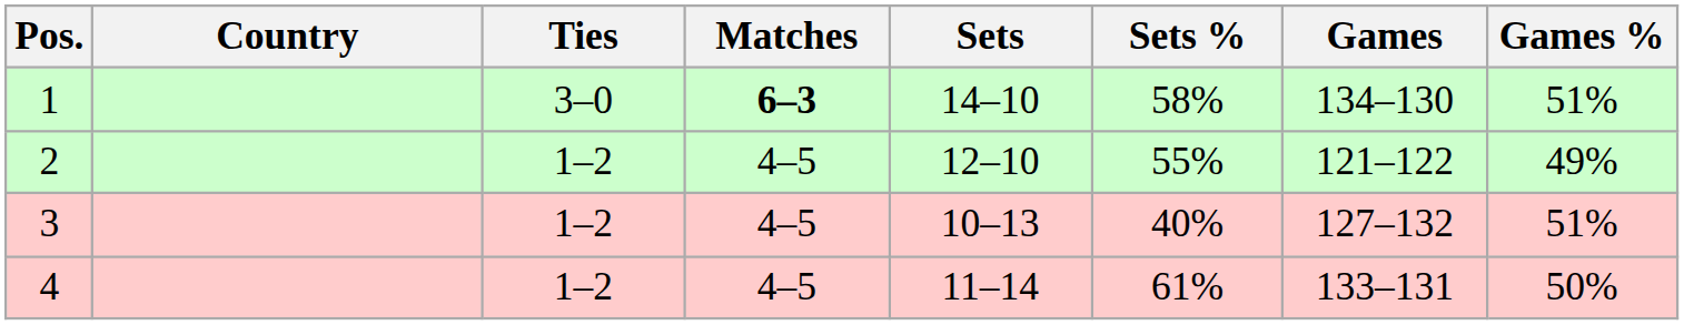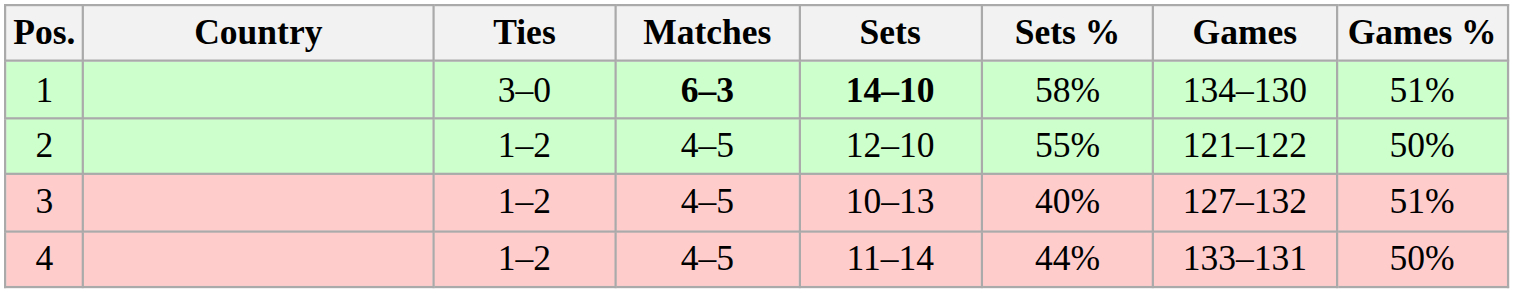1 | Sets: normal -> bold
2 | Games %: 49% -> 50%
4 | Sets %: 61% -> 44%
